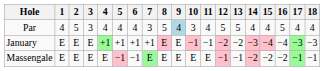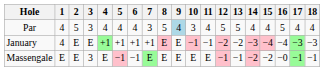January | 1: E -> 4
Massengale | 3: E -> 3
Massengale | 16: −2 -> −0
